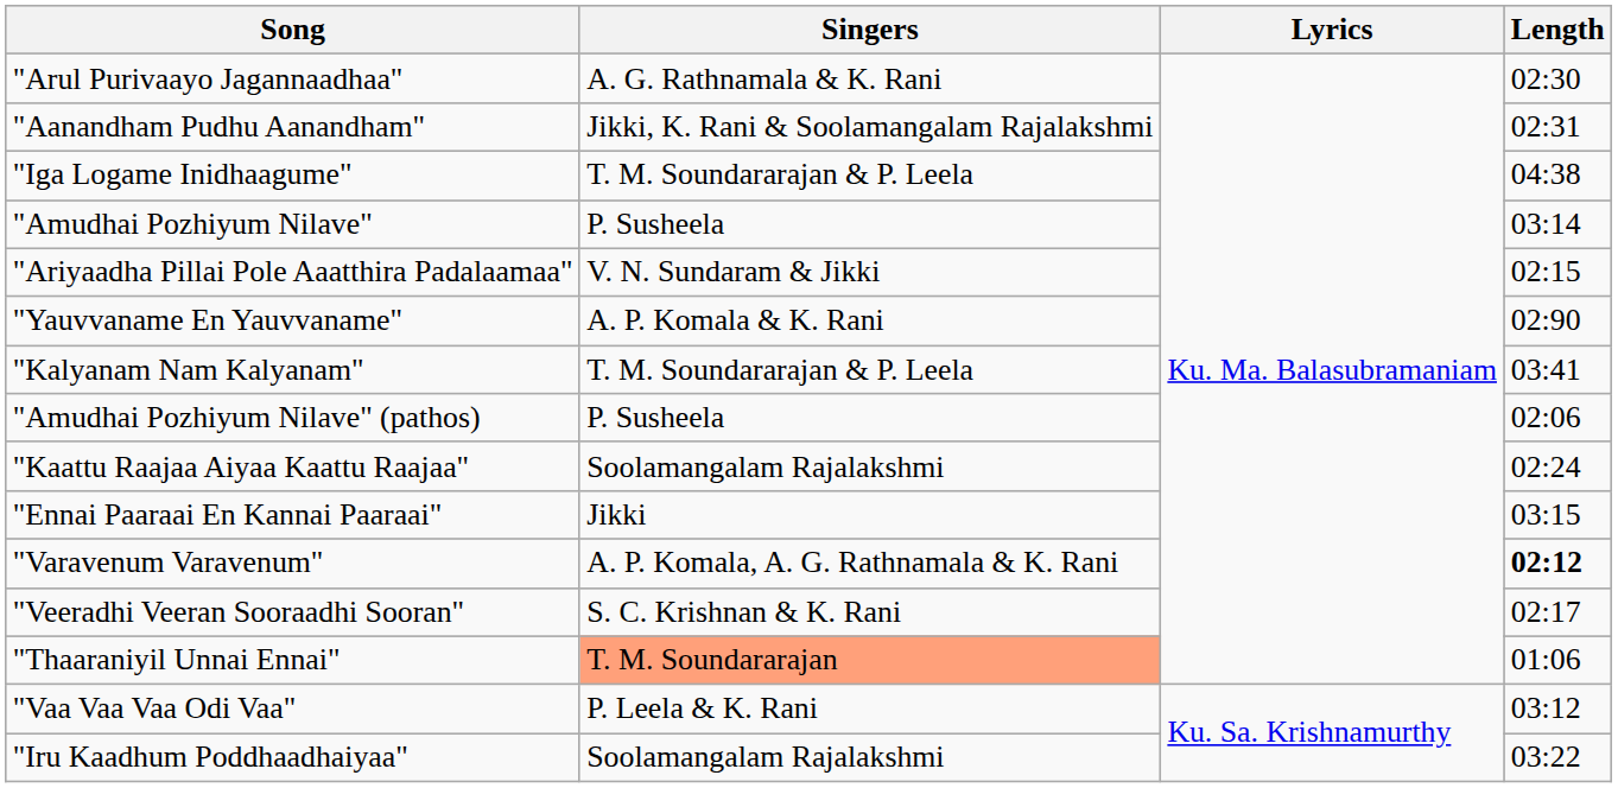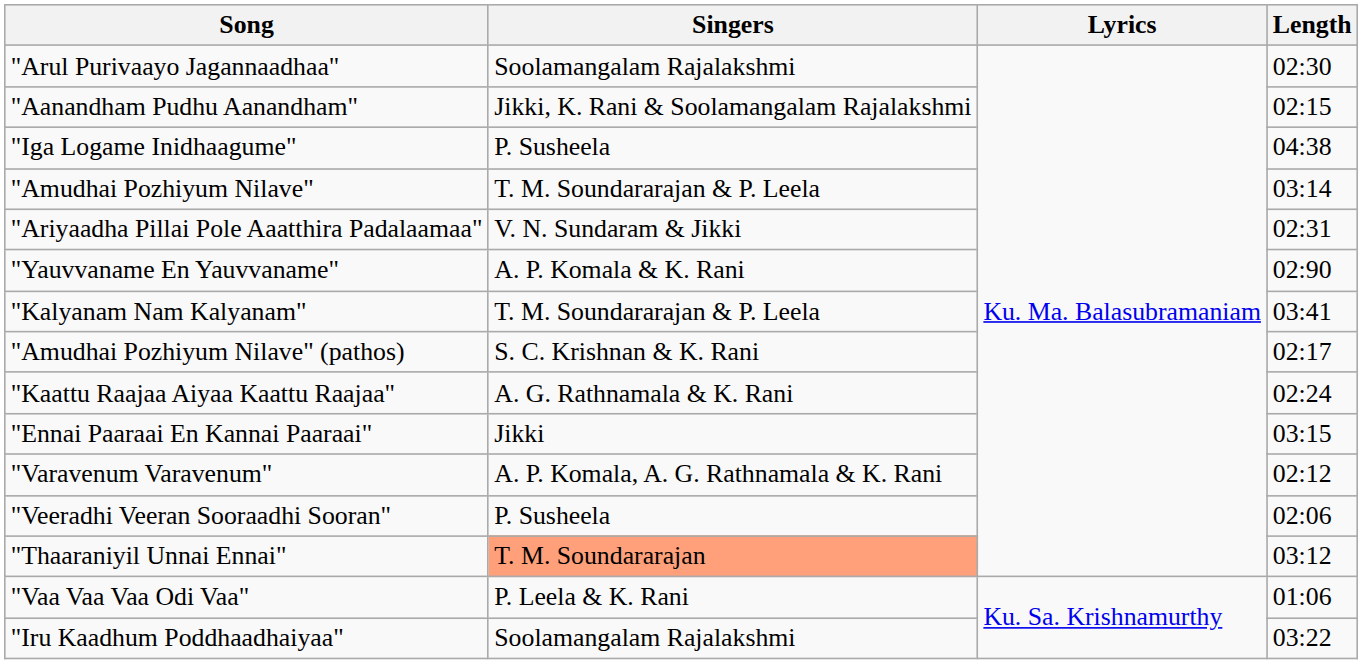"Arul Purivaayo Jagannaadhaa" | Singers: A. G. Rathnamala & K. Rani -> Soolamangalam Rajalakshmi
"Aanandham Pudhu Aanandham" | Length: 02:31 -> 02:15
"Iga Logame Inidhaagume" | Singers: T. M. Soundararajan & P. Leela -> P. Susheela
"Amudhai Pozhiyum Nilave" | Singers: P. Susheela -> T. M. Soundararajan & P. Leela
"Ariyaadha Pillai Pole Aaatthira Padalaamaa" | Length: 02:15 -> 02:31
"Amudhai Pozhiyum Nilave" (pathos) | Singers: P. Susheela -> S. C. Krishnan & K. Rani
"Amudhai Pozhiyum Nilave" (pathos) | Length: 02:06 -> 02:17
"Kaattu Raajaa Aiyaa Kaattu Raajaa" | Singers: Soolamangalam Rajalakshmi -> A. G. Rathnamala & K. Rani
"Varavenum Varavenum" | Length: bold -> normal
"Veeradhi Veeran Sooraadhi Sooran" | Singers: S. C. Krishnan & K. Rani -> P. Susheela
"Veeradhi Veeran Sooraadhi Sooran" | Length: 02:17 -> 02:06
"Thaaraniyil Unnai Ennai" | Length: 01:06 -> 03:12
"Vaa Vaa Vaa Odi Vaa" | Length: 03:12 -> 01:06
